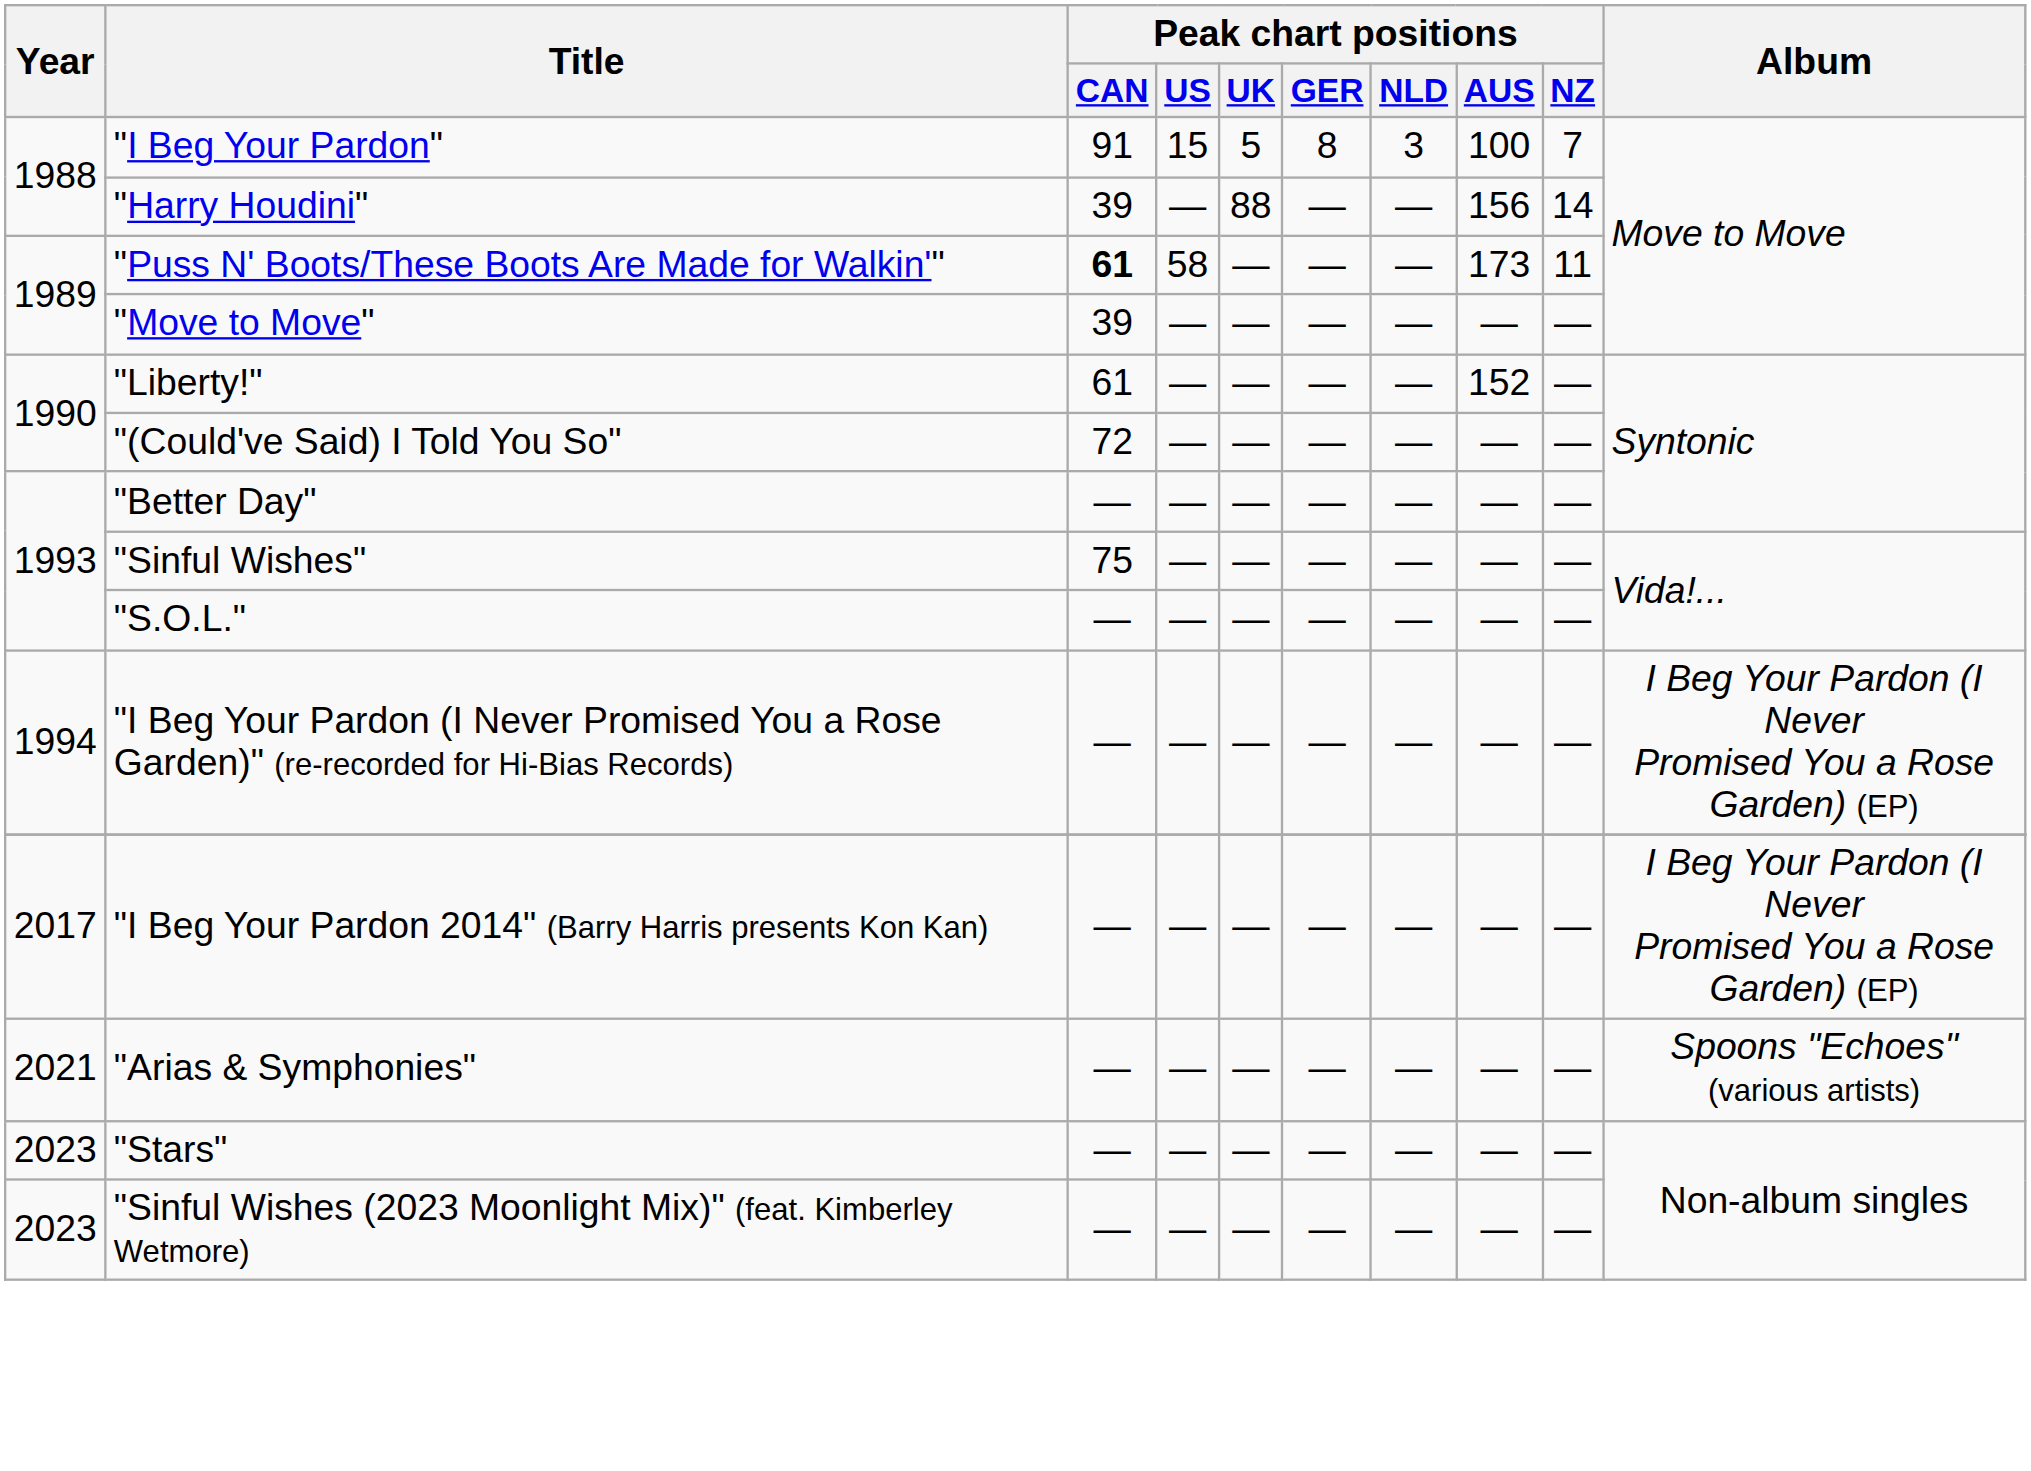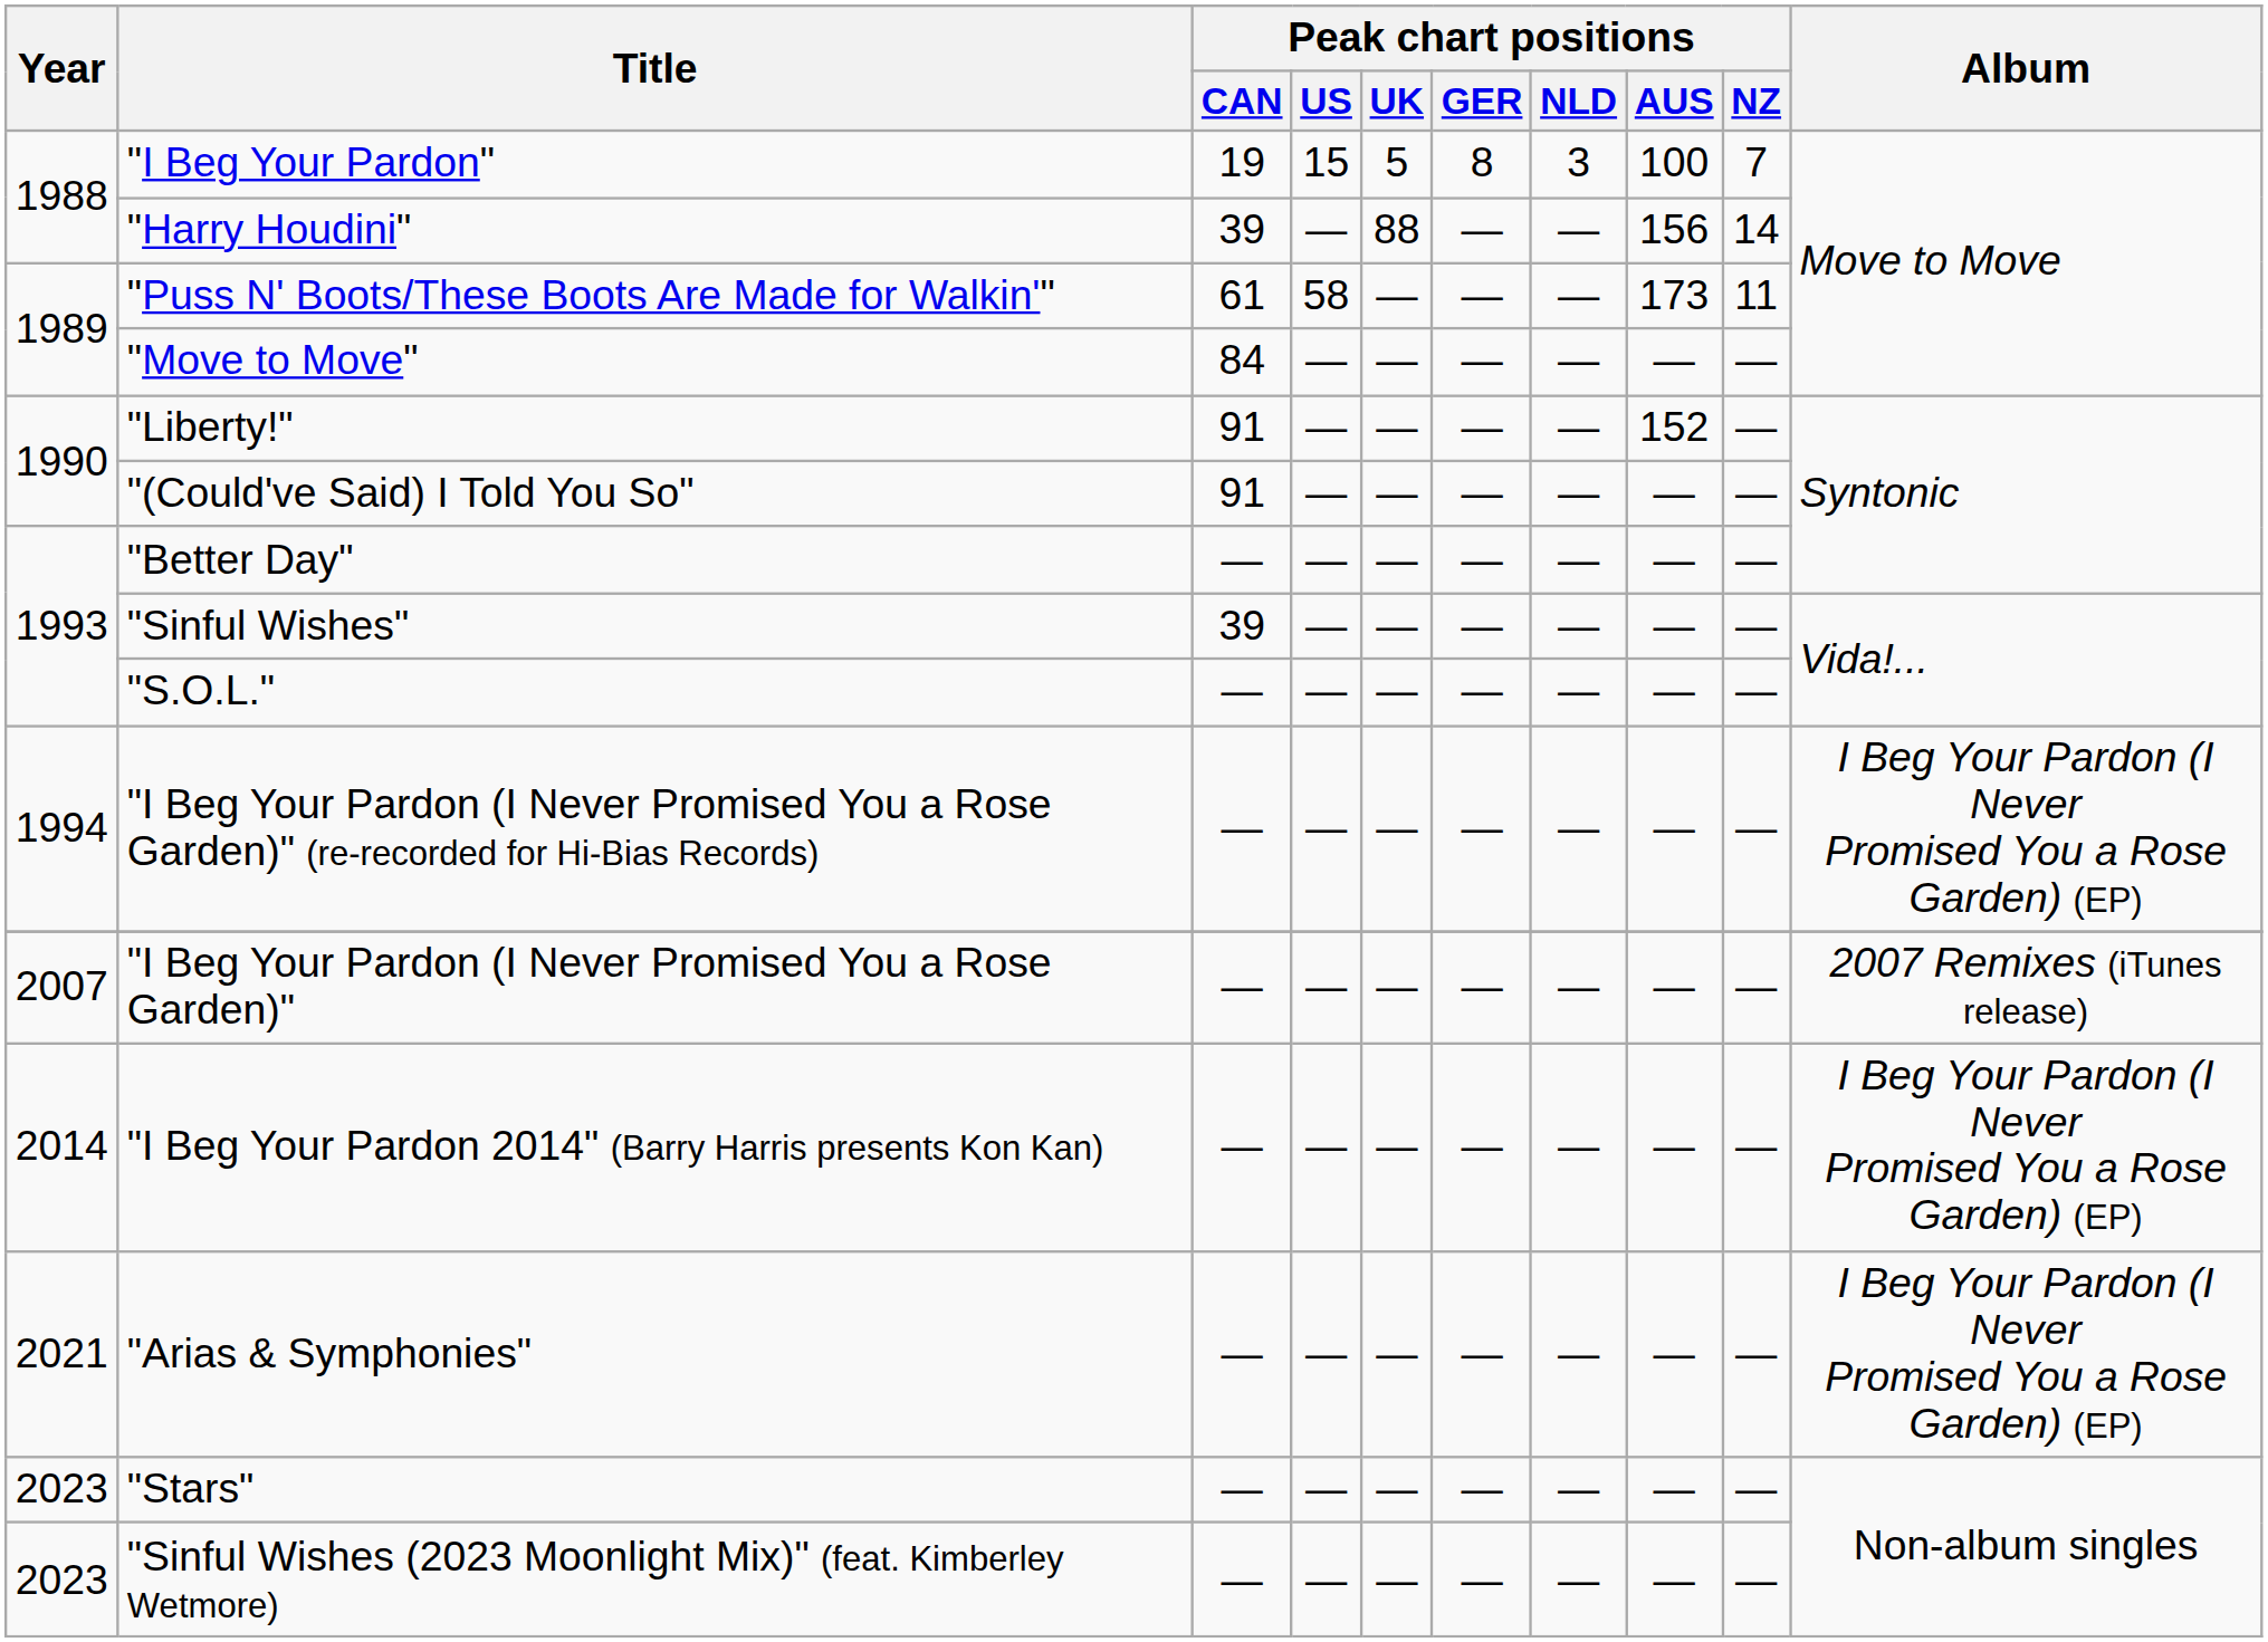"I Beg Your Pardon" | Peak chart positions / CAN: 91 -> 19
"Puss N' Boots/These Boots Are Made for Walkin'" | Peak chart positions / CAN: bold -> normal
"Move to Move" | Peak chart positions / CAN: 39 -> 84
"Liberty!" | Peak chart positions / CAN: 61 -> 91
"(Could've Said) I Told You So" | Peak chart positions / CAN: 72 -> 91
"Sinful Wishes" | Peak chart positions / CAN: 75 -> 39
+ row: 2007 | "I Beg Your Pardon (I Never Promised You a Rose Garden)" | — | — | — | — | — | — | — | 2007 Remixes (iTunes release)
"I Beg Your Pardon 2014" (Barry Harris presents Kon Kan) | Year: 2017 -> 2014
"Arias & Symphonies" | Album: Spoons "Echoes" (various artists) -> I Beg Your Pardon (I Never Promised You a Rose Garden) (EP)
